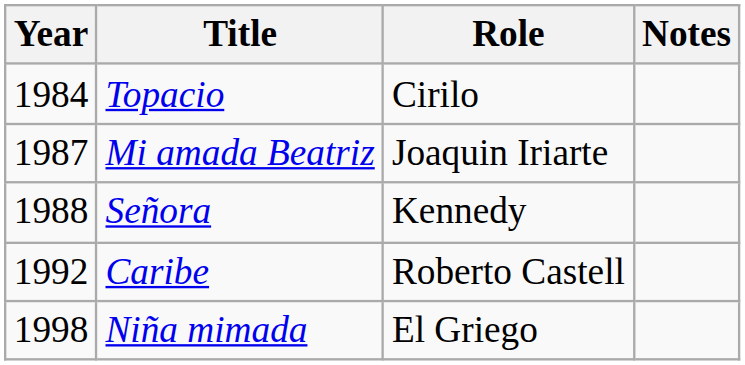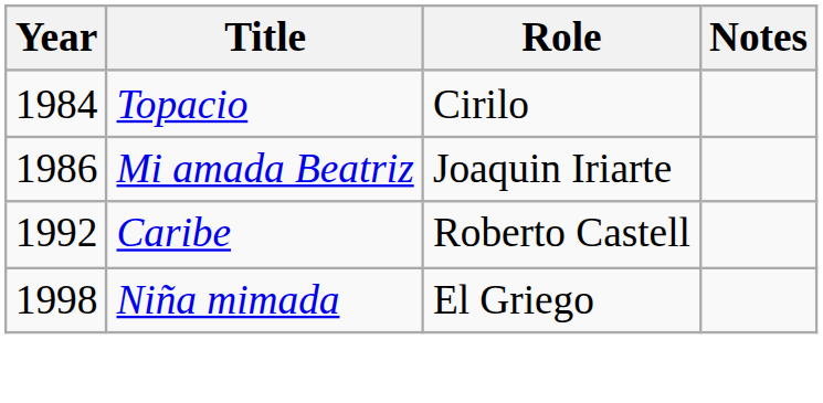Mi amada Beatriz | Year: 1987 -> 1986
- row: 1988 | Señora | Kennedy
